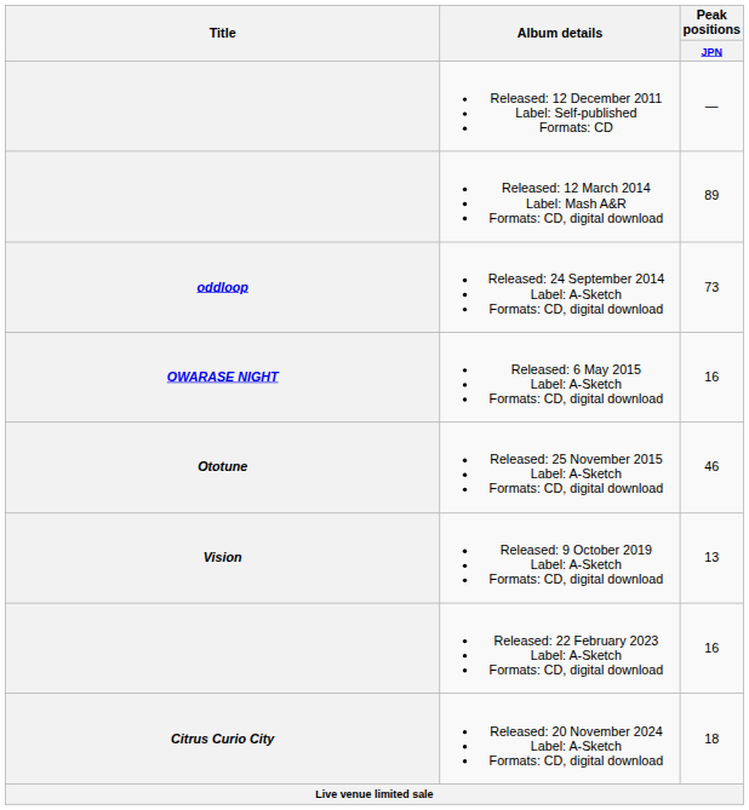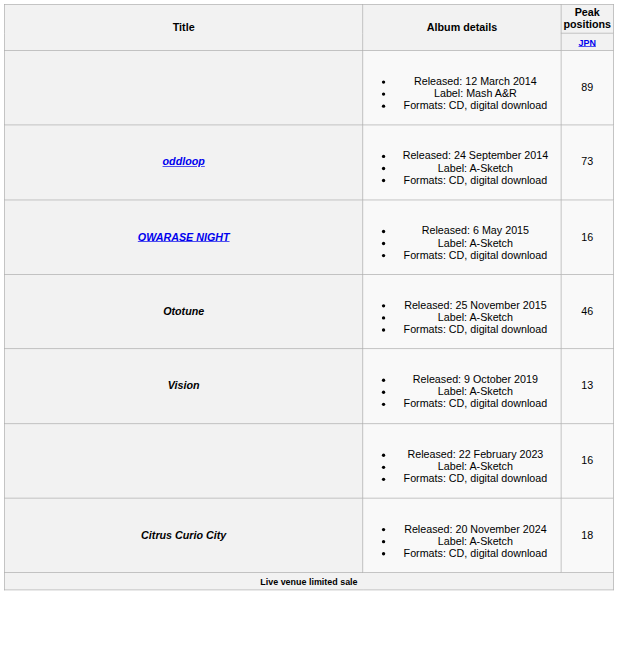- row: Released: 12 December 2011 Label: Self-published Formats: CD | —
